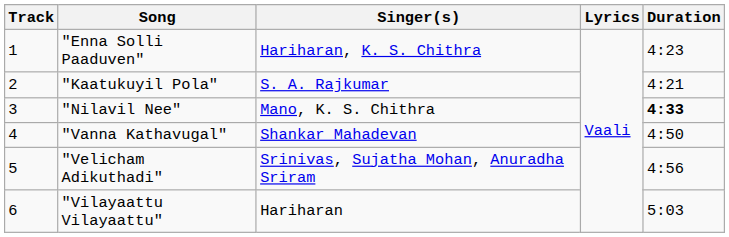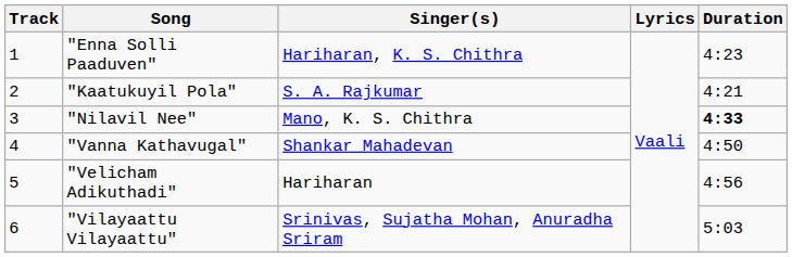"Velicham Adikuthadi" | Singer(s): Srinivas, Sujatha Mohan, Anuradha Sriram -> Hariharan
"Vilayaattu Vilayaattu" | Singer(s): Hariharan -> Srinivas, Sujatha Mohan, Anuradha Sriram
